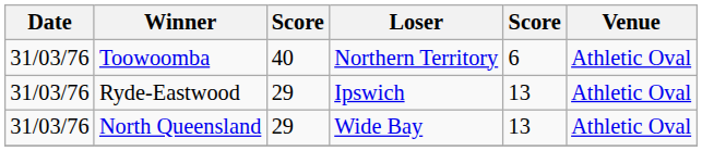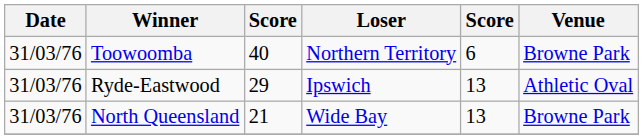Toowoomba | Venue: Athletic Oval -> Browne Park
North Queensland | column 3: 29 -> 21
North Queensland | Venue: Athletic Oval -> Browne Park
